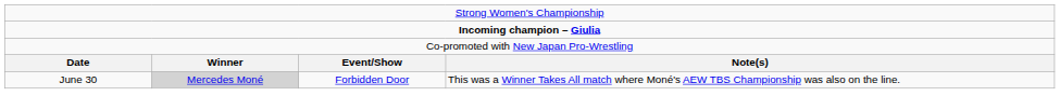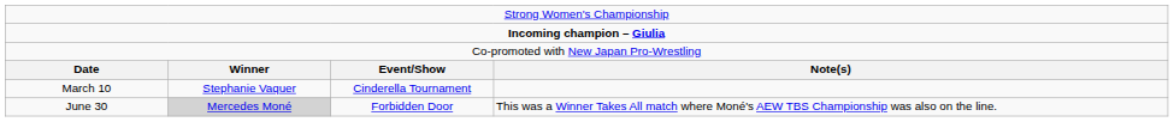+ row: March 10 | Stephanie Vaquer | Cinderella Tournament
